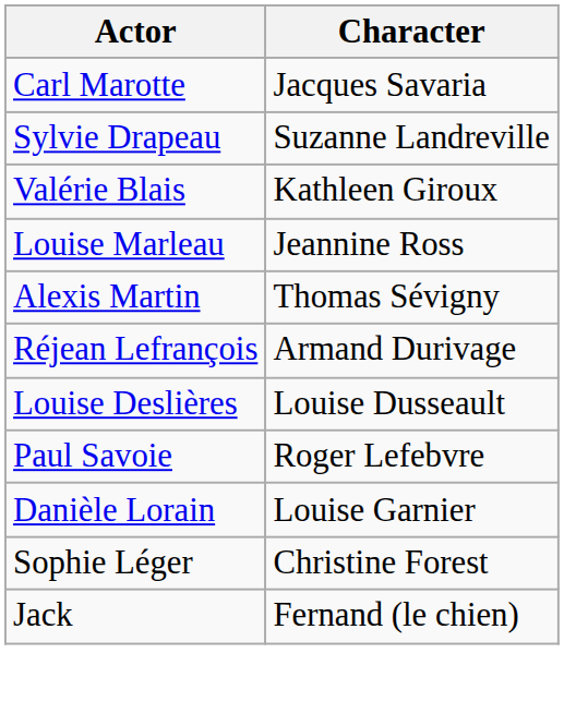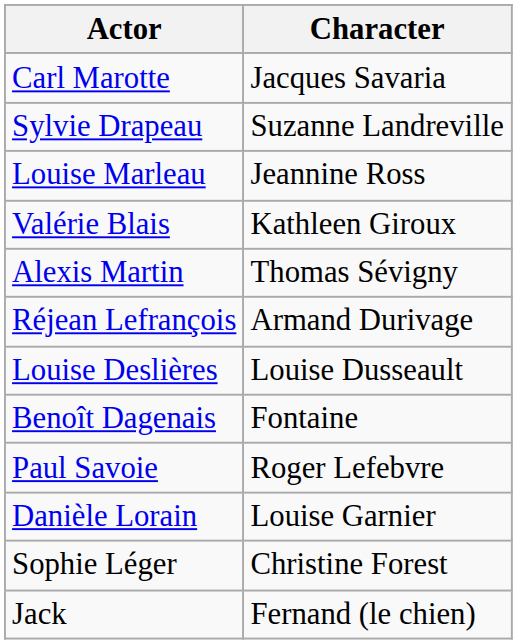rows swapped: Valérie Blais <-> Louise Marleau
+ row: Benoît Dagenais | Fontaine
